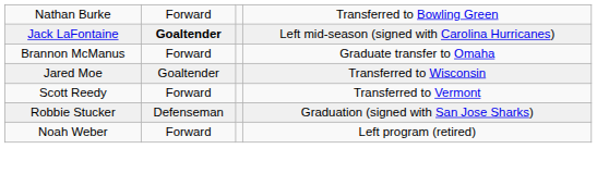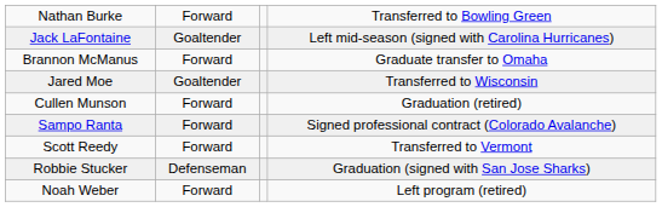Jack LaFontaine | column 2: bold -> normal
+ row: Cullen Munson | Forward | Graduation (retired)
+ row: Sampo Ranta | Forward | Signed professional contract (Colorado Avalanche)
